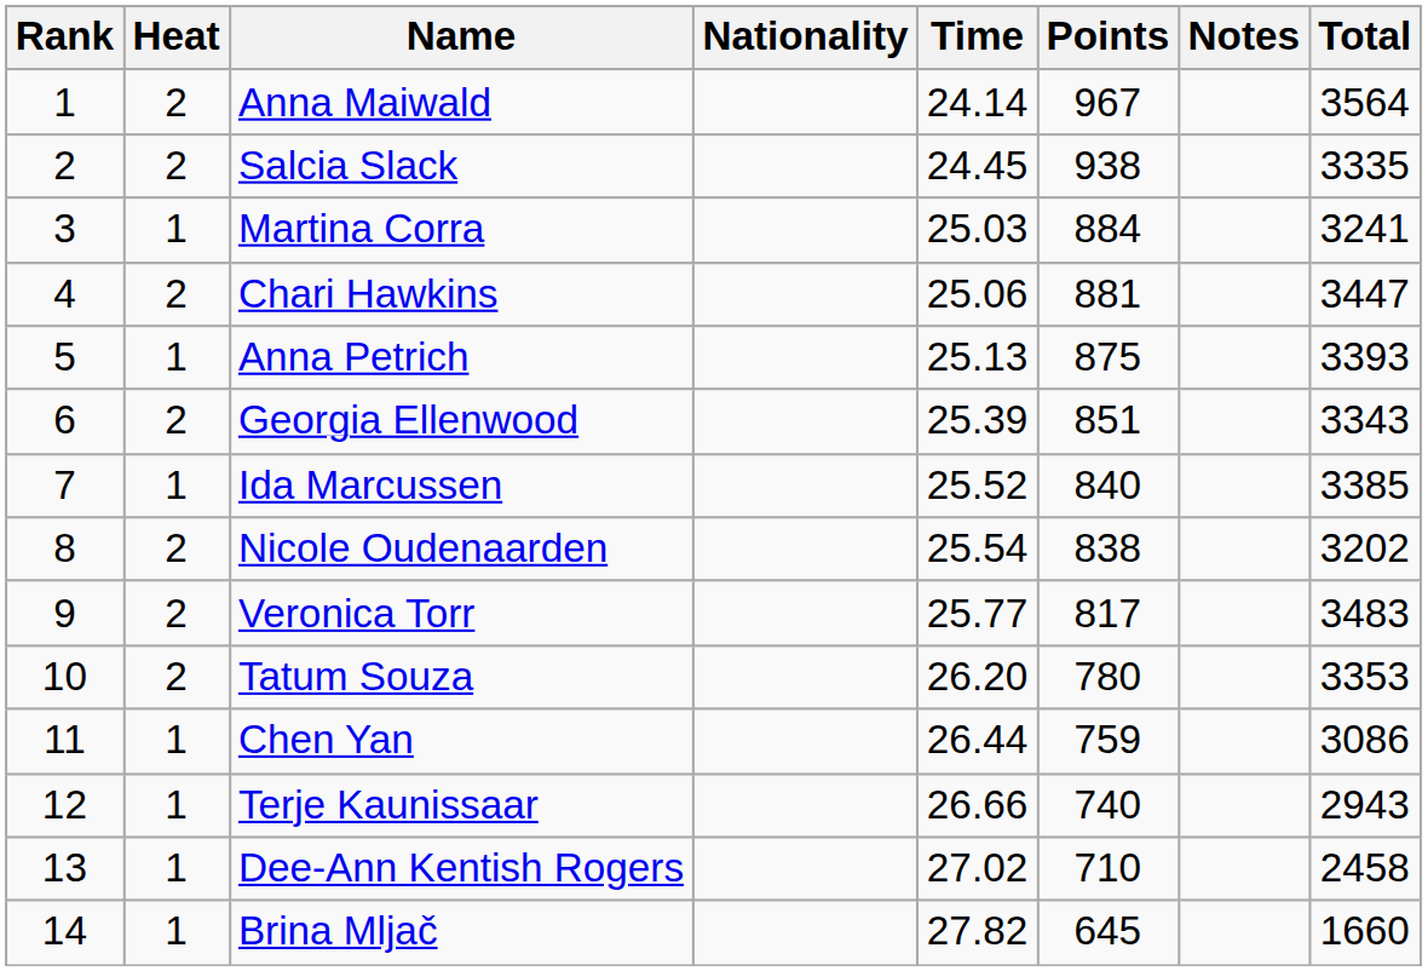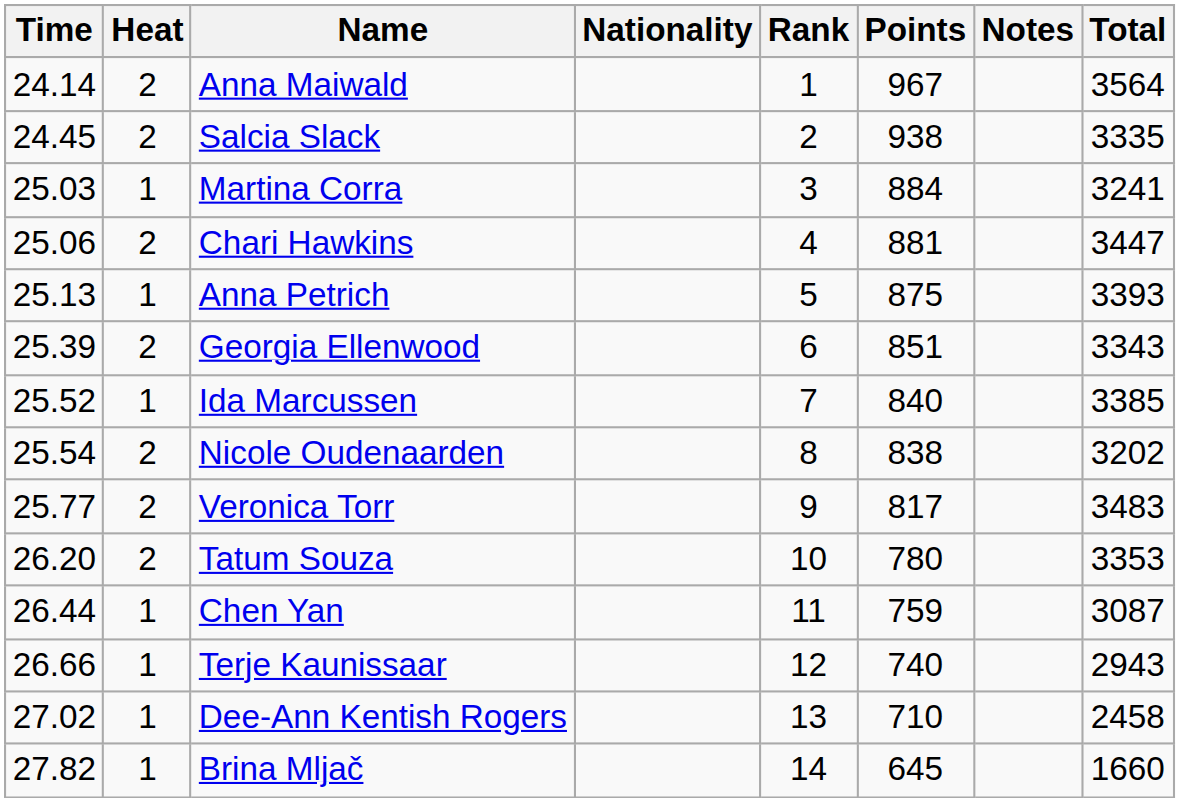columns swapped: Rank <-> Time
Chen Yan | Total: 3086 -> 3087
